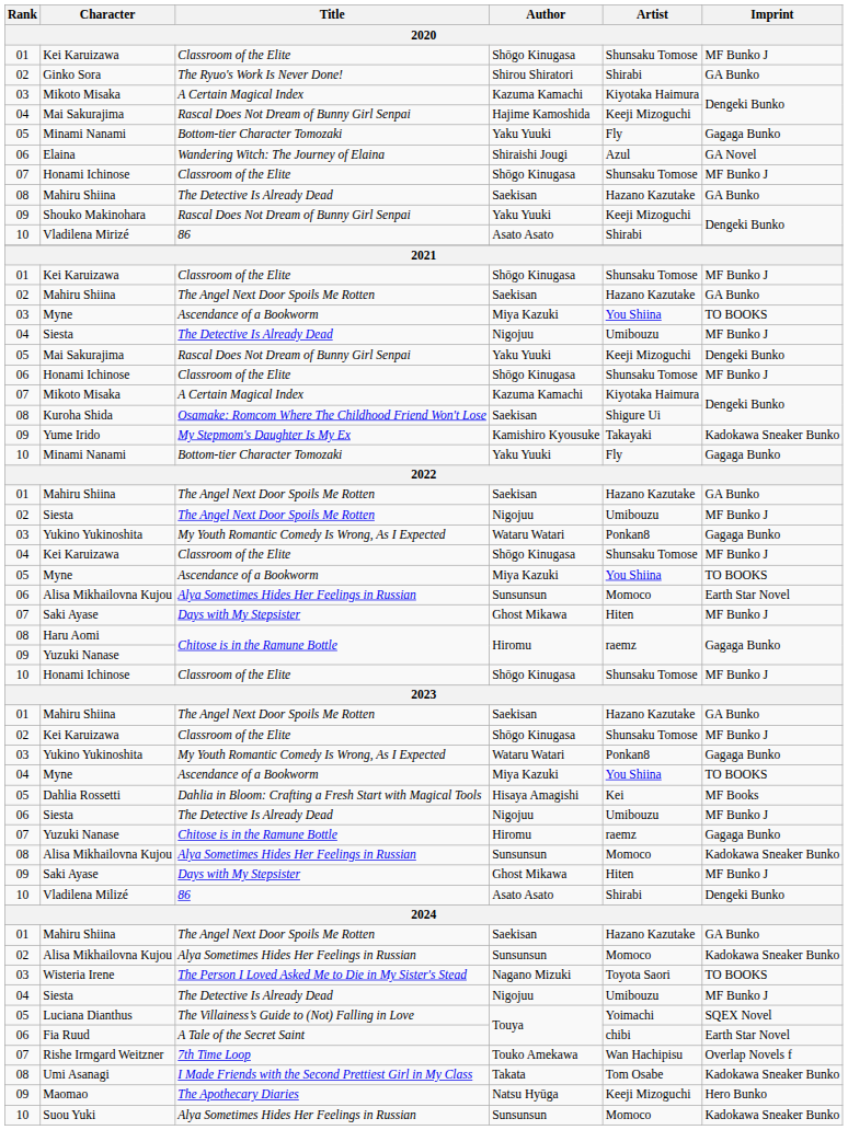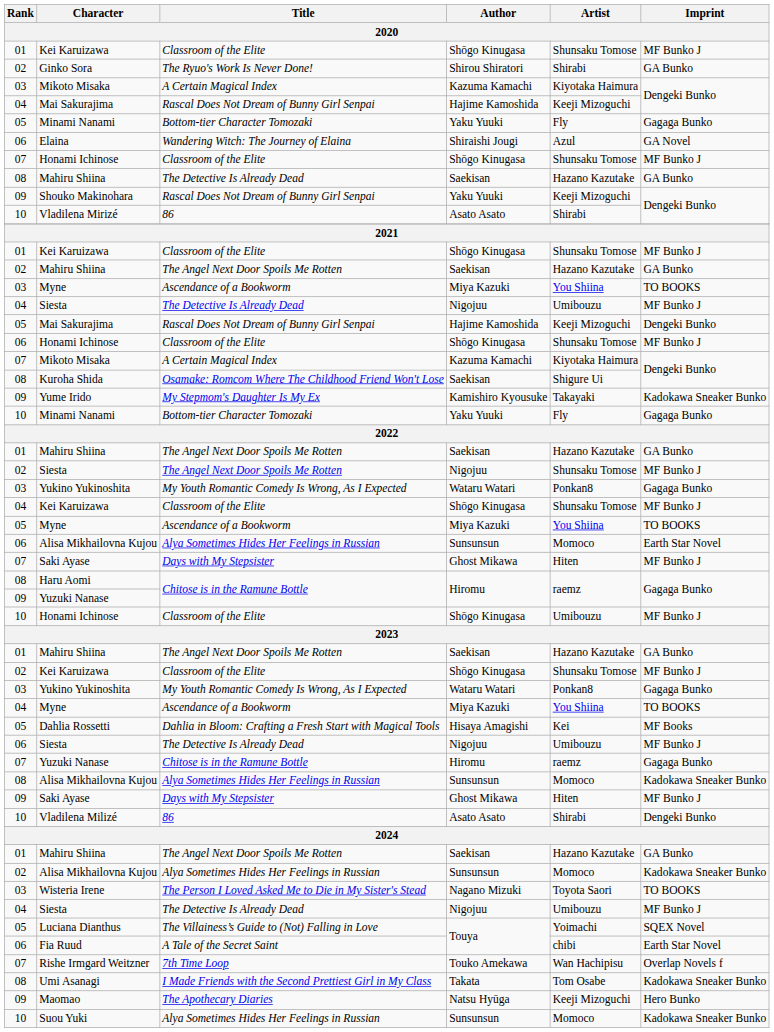05 / Mai Sakurajima | Author: Yaku Yuuki -> Hajime Kamoshida
02 / Siesta | Artist: Umibouzu -> Shunsaku Tomose
10 / Honami Ichinose | Artist: Shunsaku Tomose -> Umibouzu
